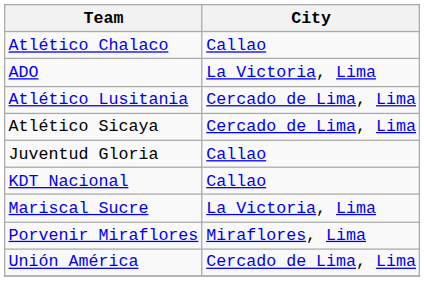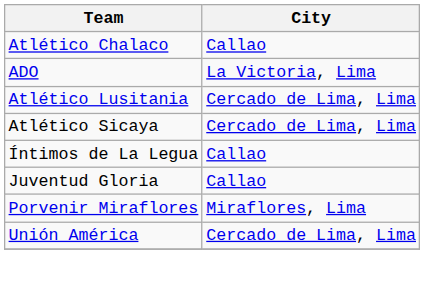+ row: Íntimos de La Legua | Callao
- row: KDT Nacional | Callao
- row: Mariscal Sucre | La Victoria, Lima
